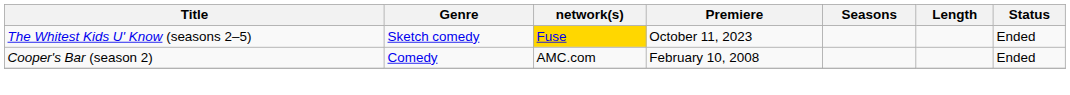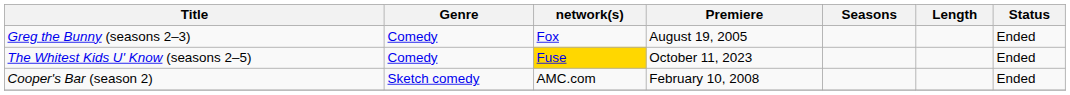+ row: Greg the Bunny (seasons 2–3) | Comedy | Fox | August 19, 2005 | Ended
The Whitest Kids U' Know (seasons 2–5) | Genre: Sketch comedy -> Comedy
Cooper's Bar (season 2) | Genre: Comedy -> Sketch comedy
